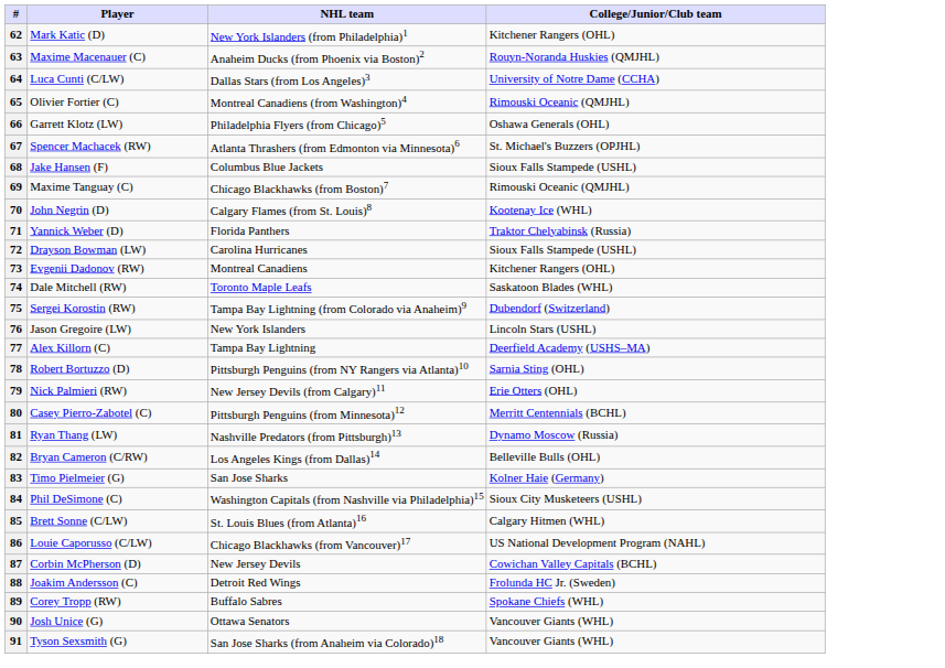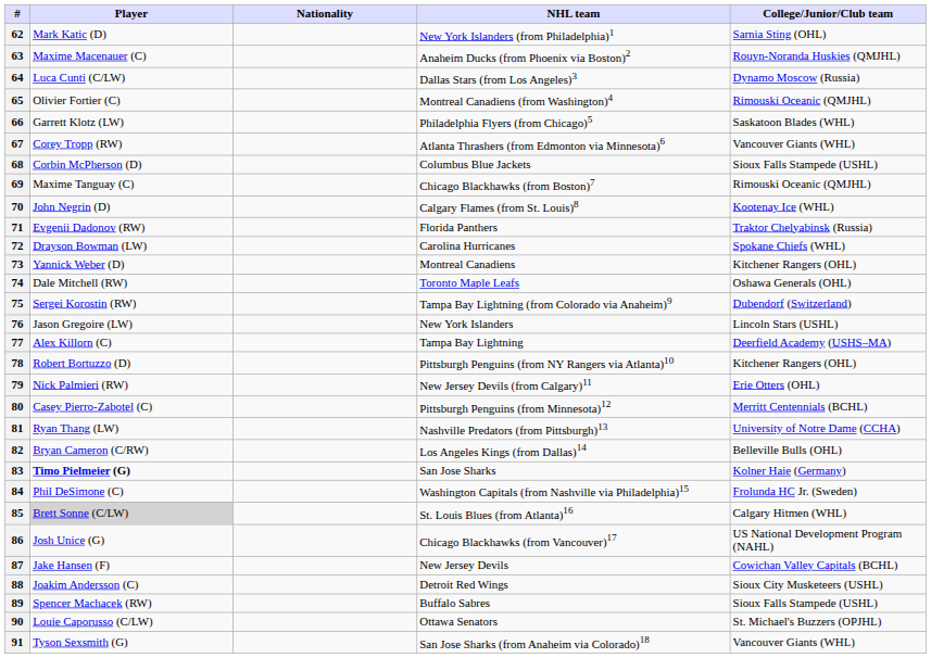+ column: Nationality
62 | College/Junior/Club team: Kitchener Rangers (OHL) -> Sarnia Sting (OHL)
64 | College/Junior/Club team: University of Notre Dame (CCHA) -> Dynamo Moscow (Russia)
66 | College/Junior/Club team: Oshawa Generals (OHL) -> Saskatoon Blades (WHL)
67 | Player: Spencer Machacek (RW) -> Corey Tropp (RW)
67 | College/Junior/Club team: St. Michael's Buzzers (OPJHL) -> Vancouver Giants (WHL)
68 | Player: Jake Hansen (F) -> Corbin McPherson (D)
71 | Player: Yannick Weber (D) -> Evgenii Dadonov (RW)
72 | College/Junior/Club team: Sioux Falls Stampede (USHL) -> Spokane Chiefs (WHL)
73 | Player: Evgenii Dadonov (RW) -> Yannick Weber (D)
74 | College/Junior/Club team: Saskatoon Blades (WHL) -> Oshawa Generals (OHL)
78 | College/Junior/Club team: Sarnia Sting (OHL) -> Kitchener Rangers (OHL)
81 | College/Junior/Club team: Dynamo Moscow (Russia) -> University of Notre Dame (CCHA)
83 | Player: normal -> bold
84 | College/Junior/Club team: Sioux City Musketeers (USHL) -> Frolunda HC Jr. (Sweden)
85 | Player: no background -> lightgrey background
86 | Player: Louie Caporusso (C/LW) -> Josh Unice (G)
87 | Player: Corbin McPherson (D) -> Jake Hansen (F)
88 | College/Junior/Club team: Frolunda HC Jr. (Sweden) -> Sioux City Musketeers (USHL)
89 | Player: Corey Tropp (RW) -> Spencer Machacek (RW)
89 | College/Junior/Club team: Spokane Chiefs (WHL) -> Sioux Falls Stampede (USHL)
90 | Player: Josh Unice (G) -> Louie Caporusso (C/LW)
90 | College/Junior/Club team: Vancouver Giants (WHL) -> St. Michael's Buzzers (OPJHL)
